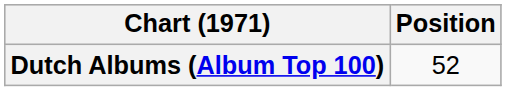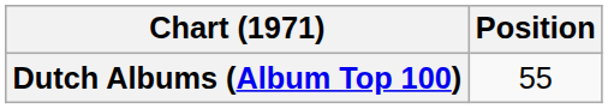Dutch Albums (Album Top 100) | Position: 52 -> 55
